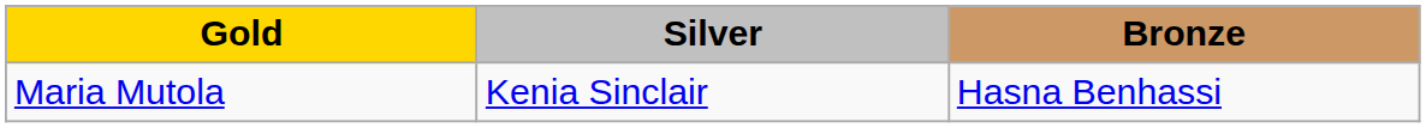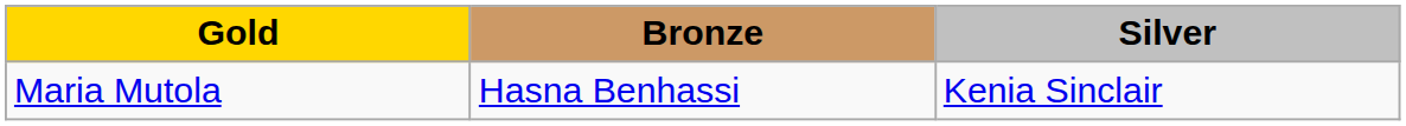columns swapped: Silver <-> Bronze
